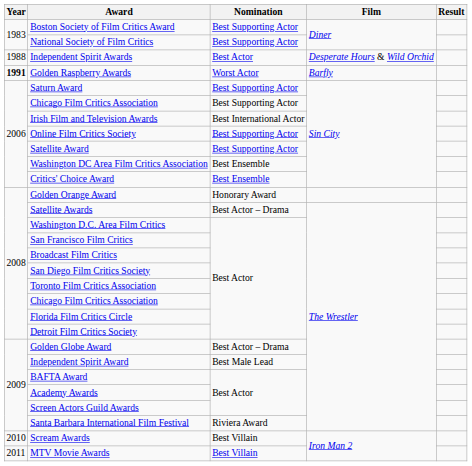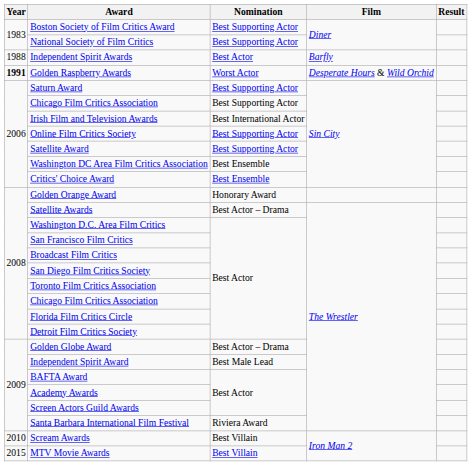Independent Spirit Awards | Film: Desperate Hours & Wild Orchid -> Barfly
Golden Raspberry Awards | Film: Barfly -> Desperate Hours & Wild Orchid
MTV Movie Awards | Year: 2011 -> 2015
